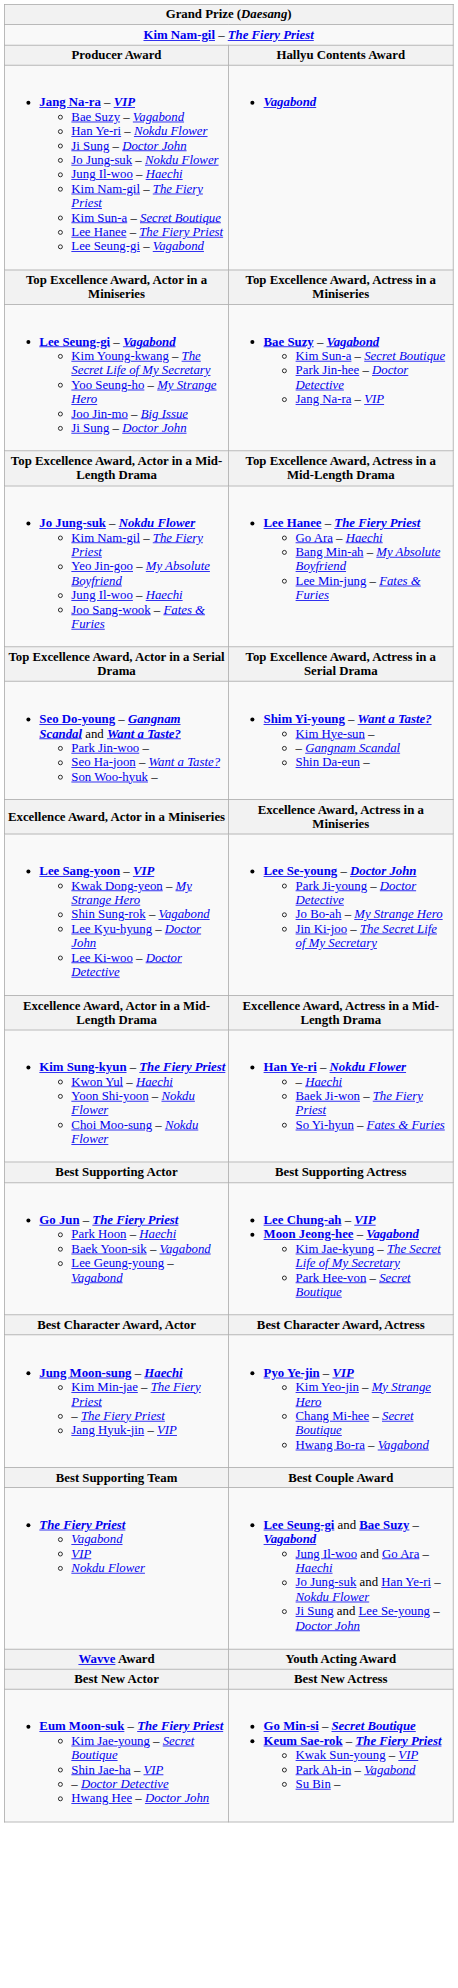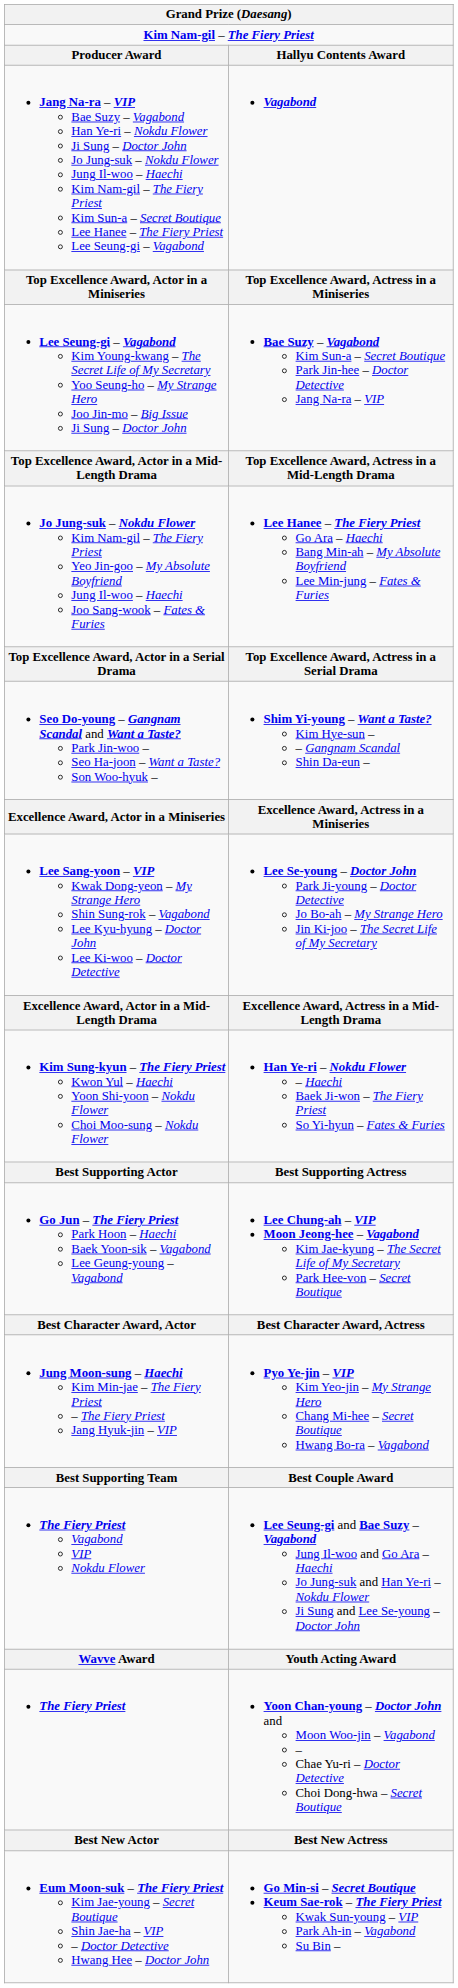+ row: The Fiery Priest | Yoon Chan-young – Doctor John and Moon Woo-jin – Vagabond – Chae Yu-ri – Doctor Detective Choi Dong-hwa – Secret Boutique
